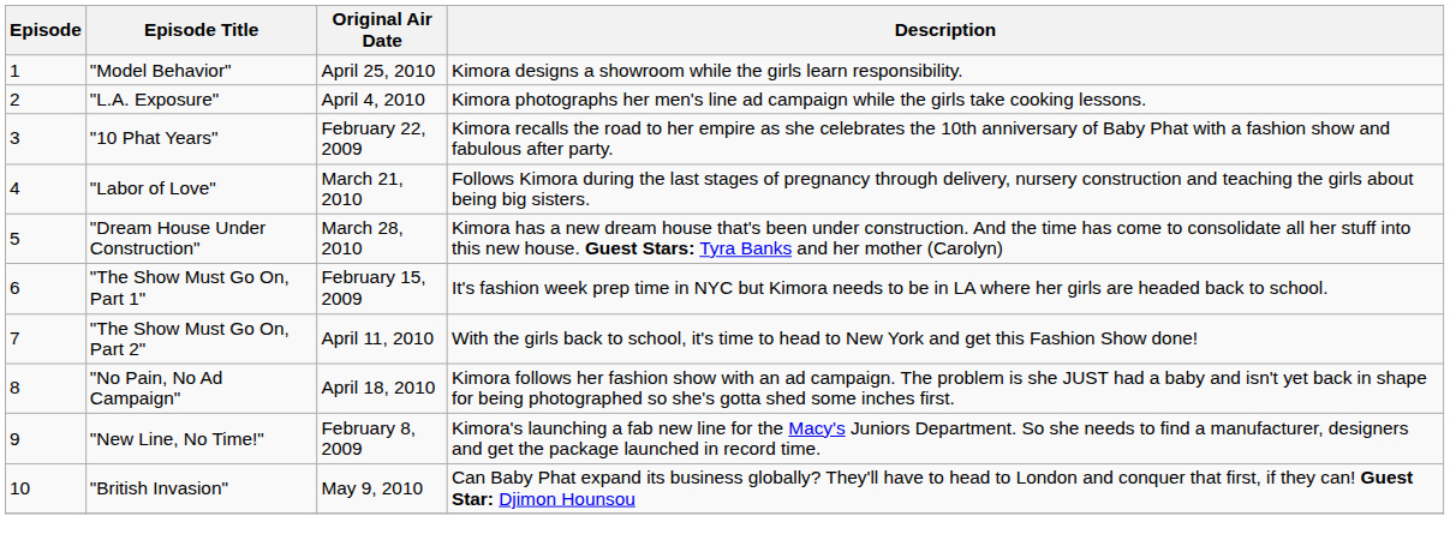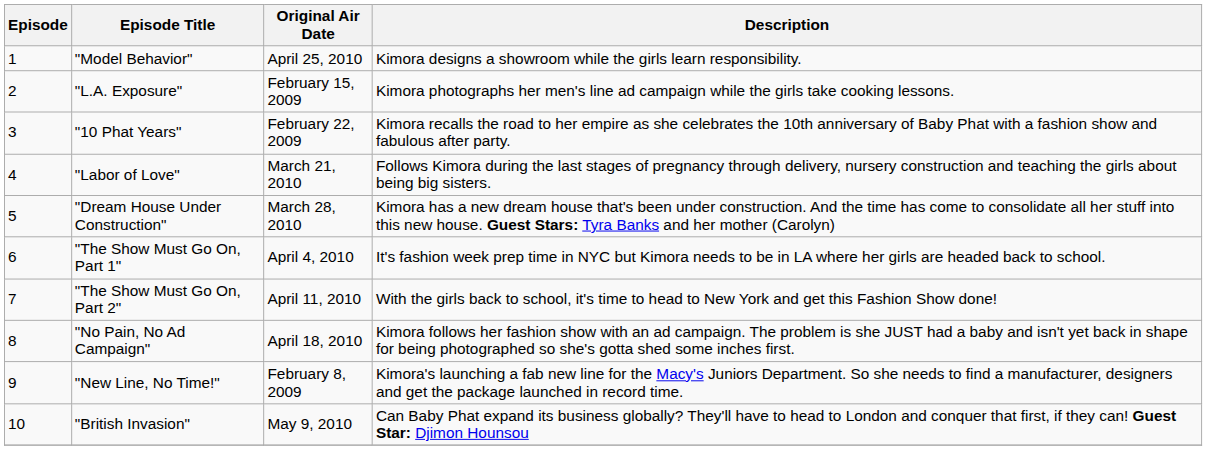"L.A. Exposure" | Original Air Date: April 4, 2010 -> February 15, 2009
"The Show Must Go On, Part 1" | Original Air Date: February 15, 2009 -> April 4, 2010
